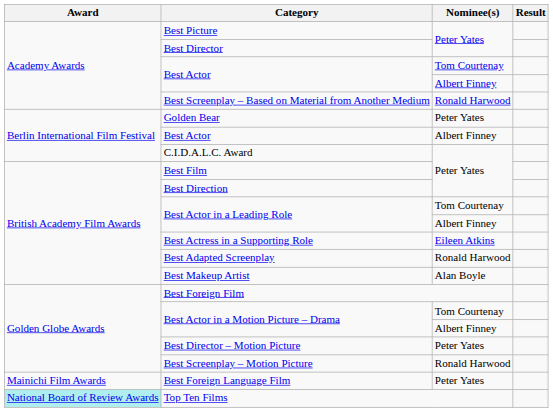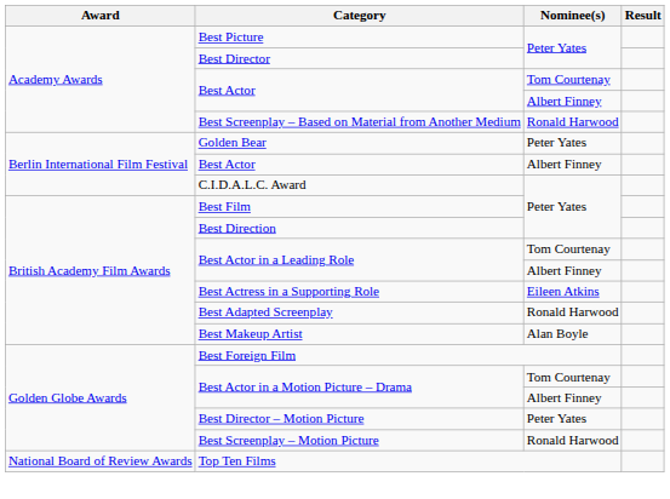- row: Mainichi Film Awards | Best Foreign Language Film | Peter Yates
Top Ten Films | Award: paleturquoise background -> no background
